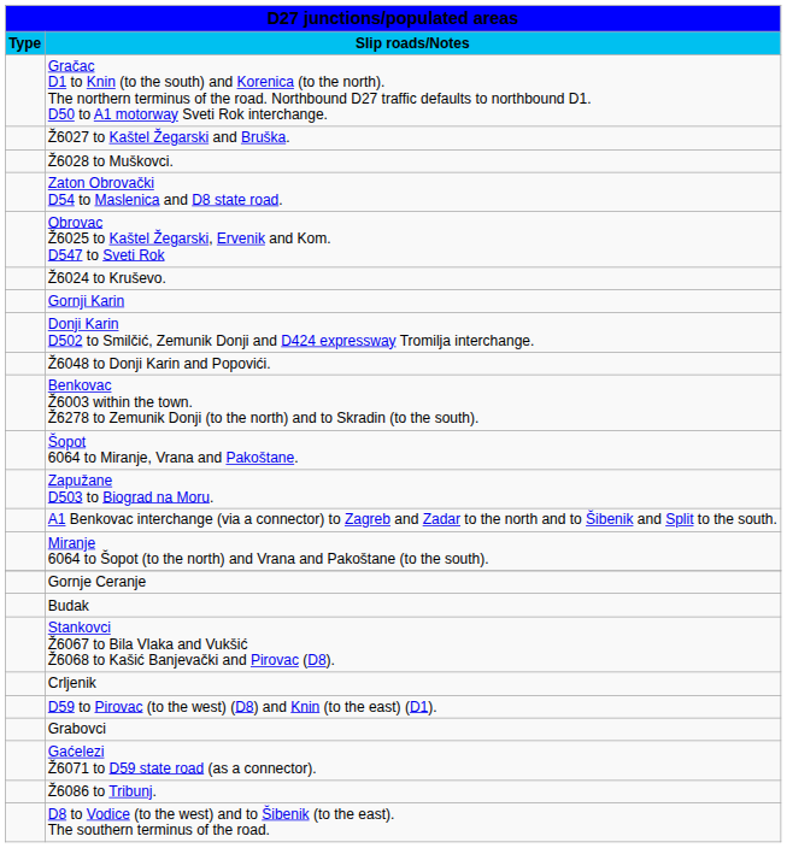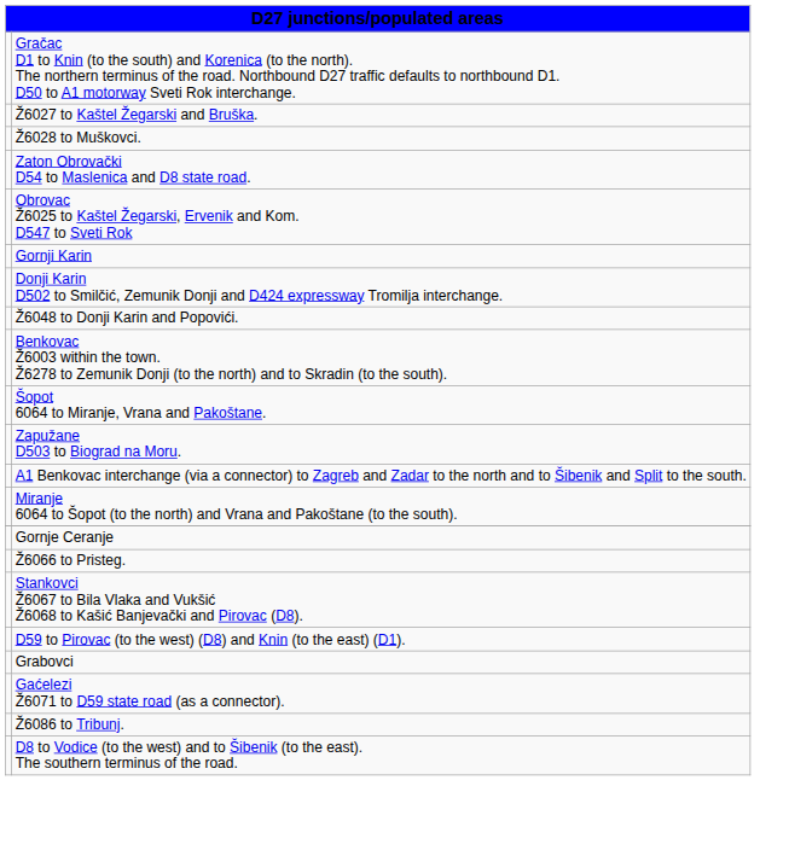- row: Type | Slip roads/Notes
- row: Ž6024 to Kruševo.
- row: Budak
+ row: Ž6066 to Pristeg.
- row: Crljenik
